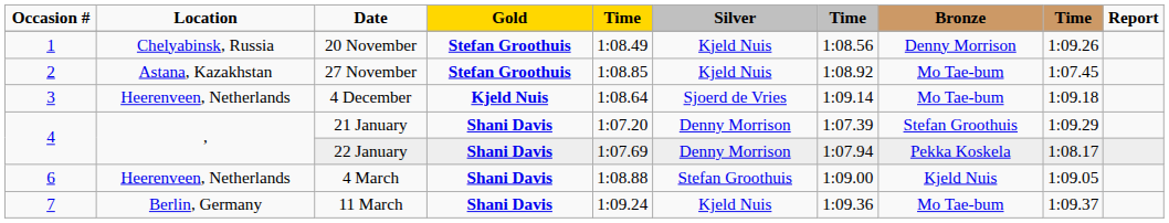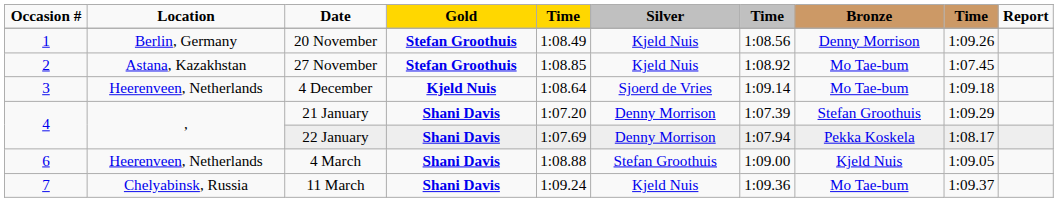20 November | Location: Chelyabinsk, Russia -> Berlin, Germany
11 March | Location: Berlin, Germany -> Chelyabinsk, Russia
